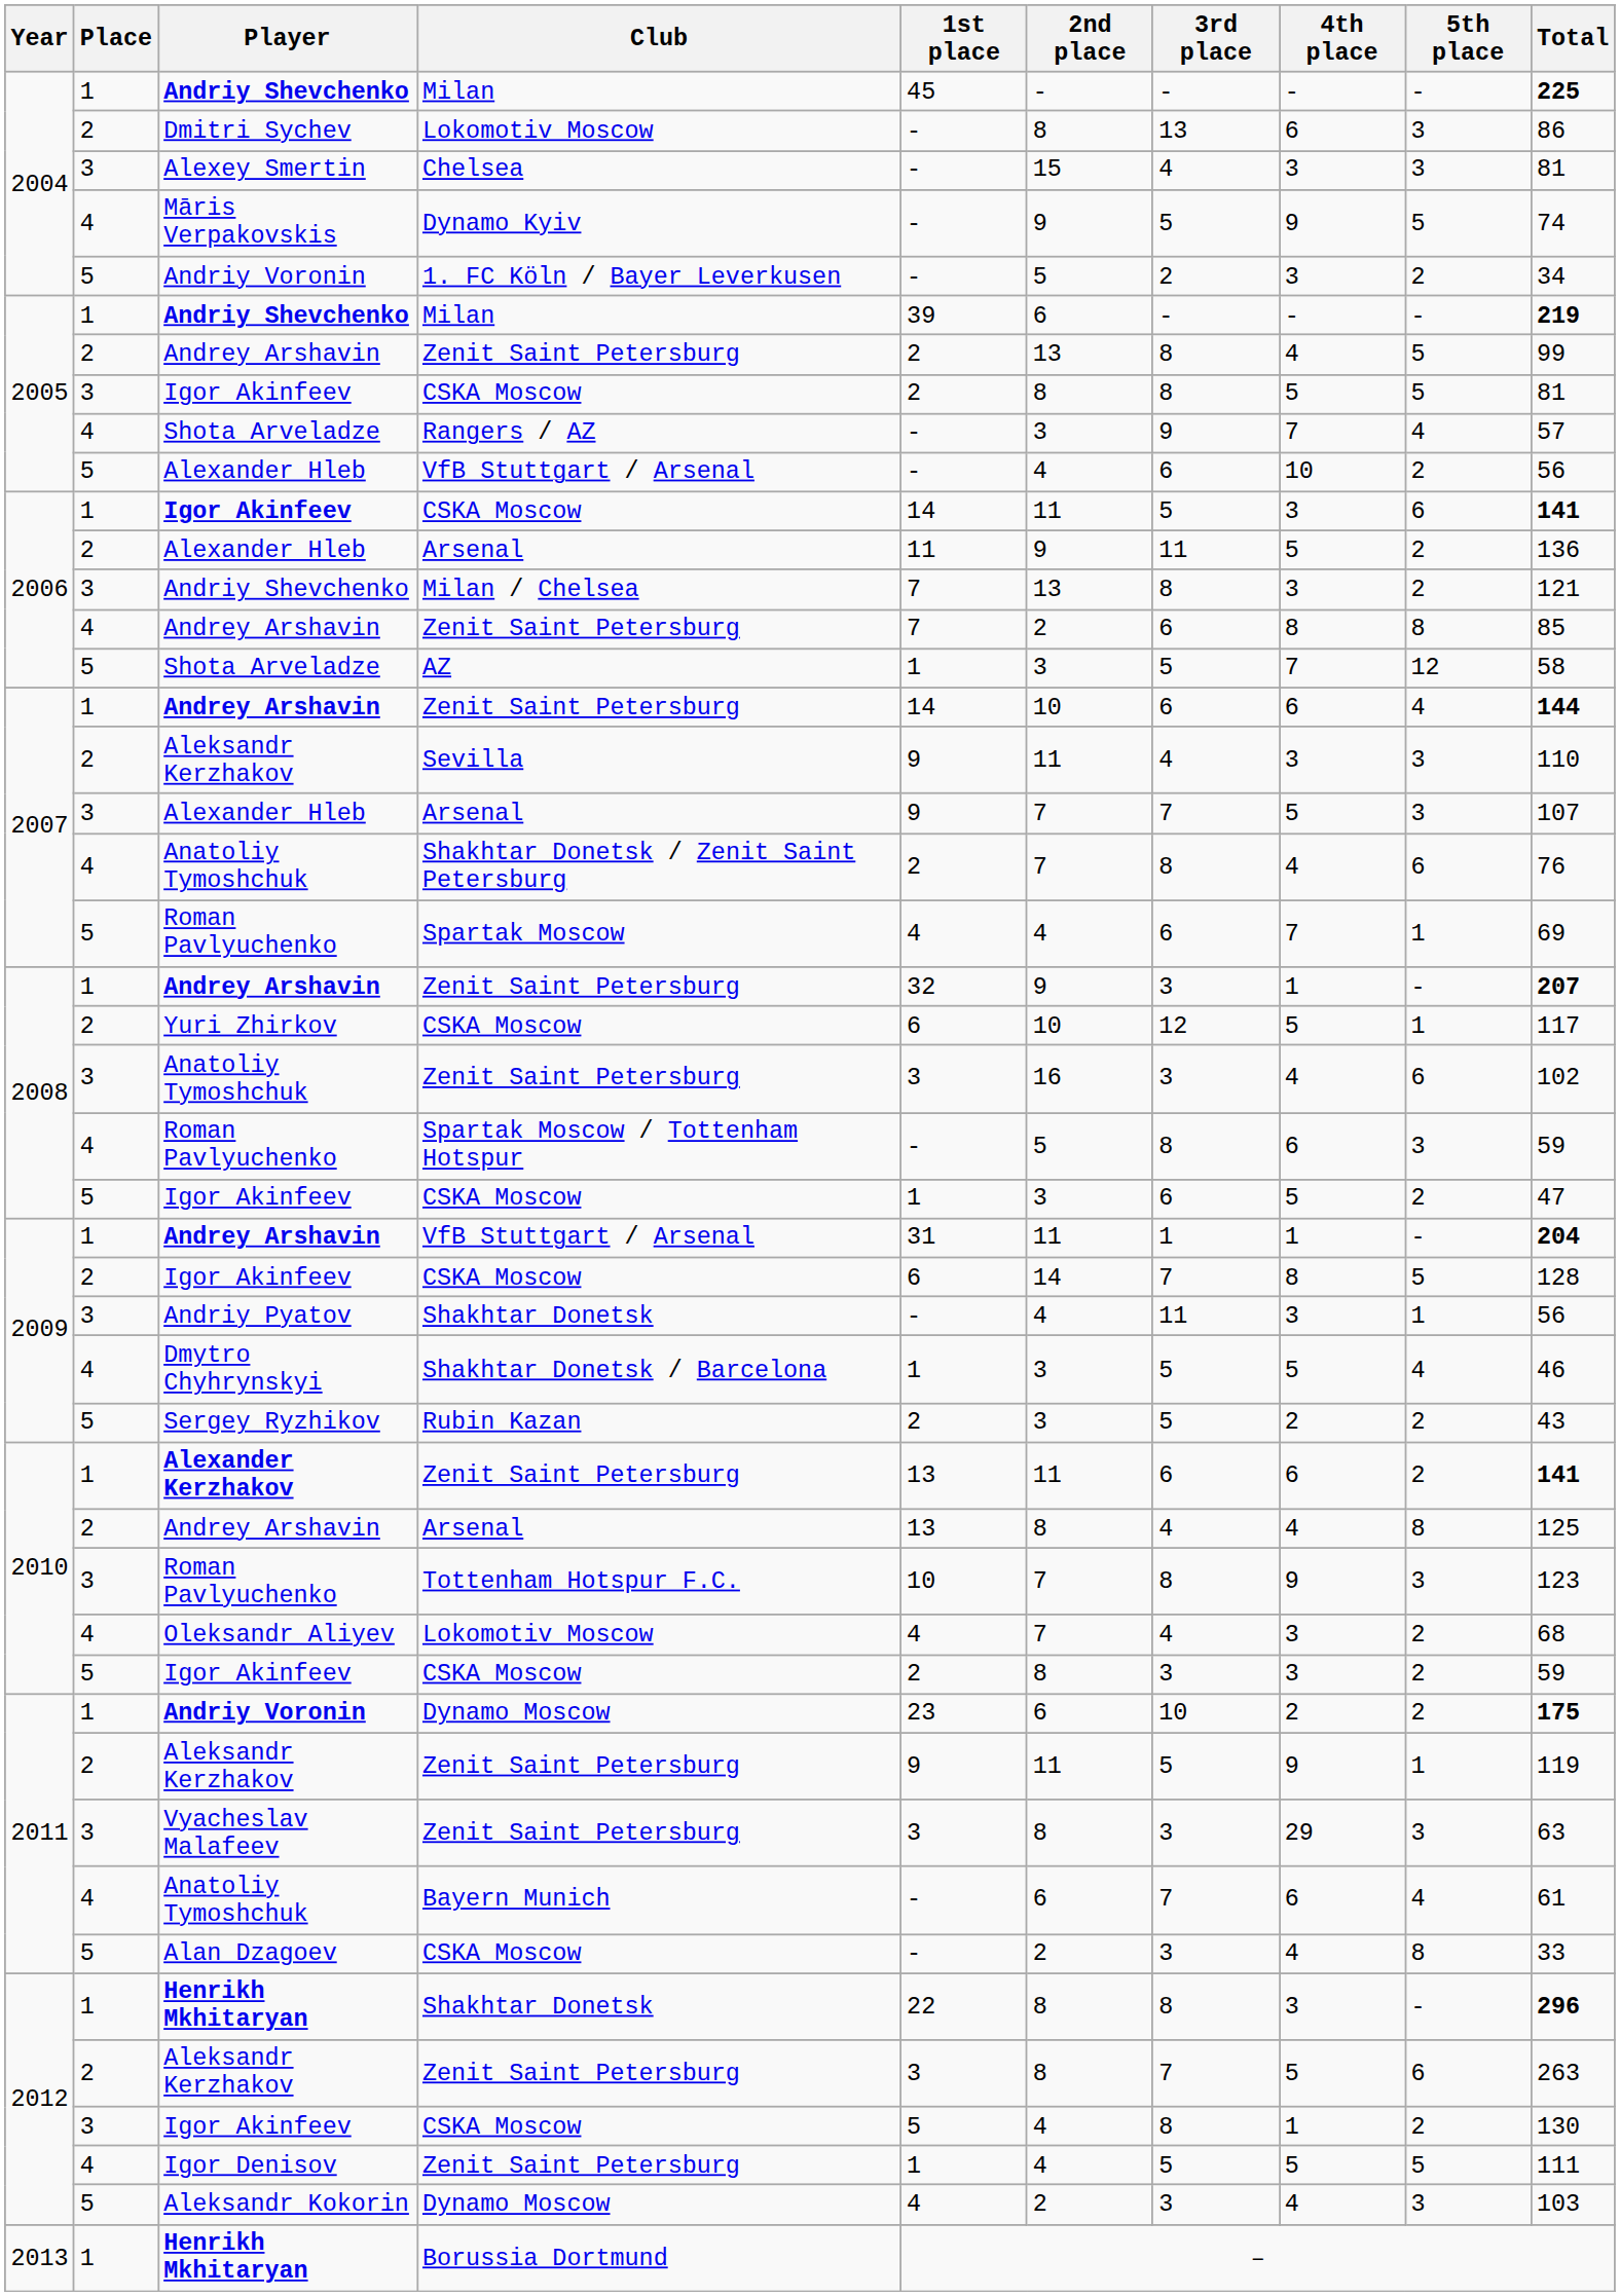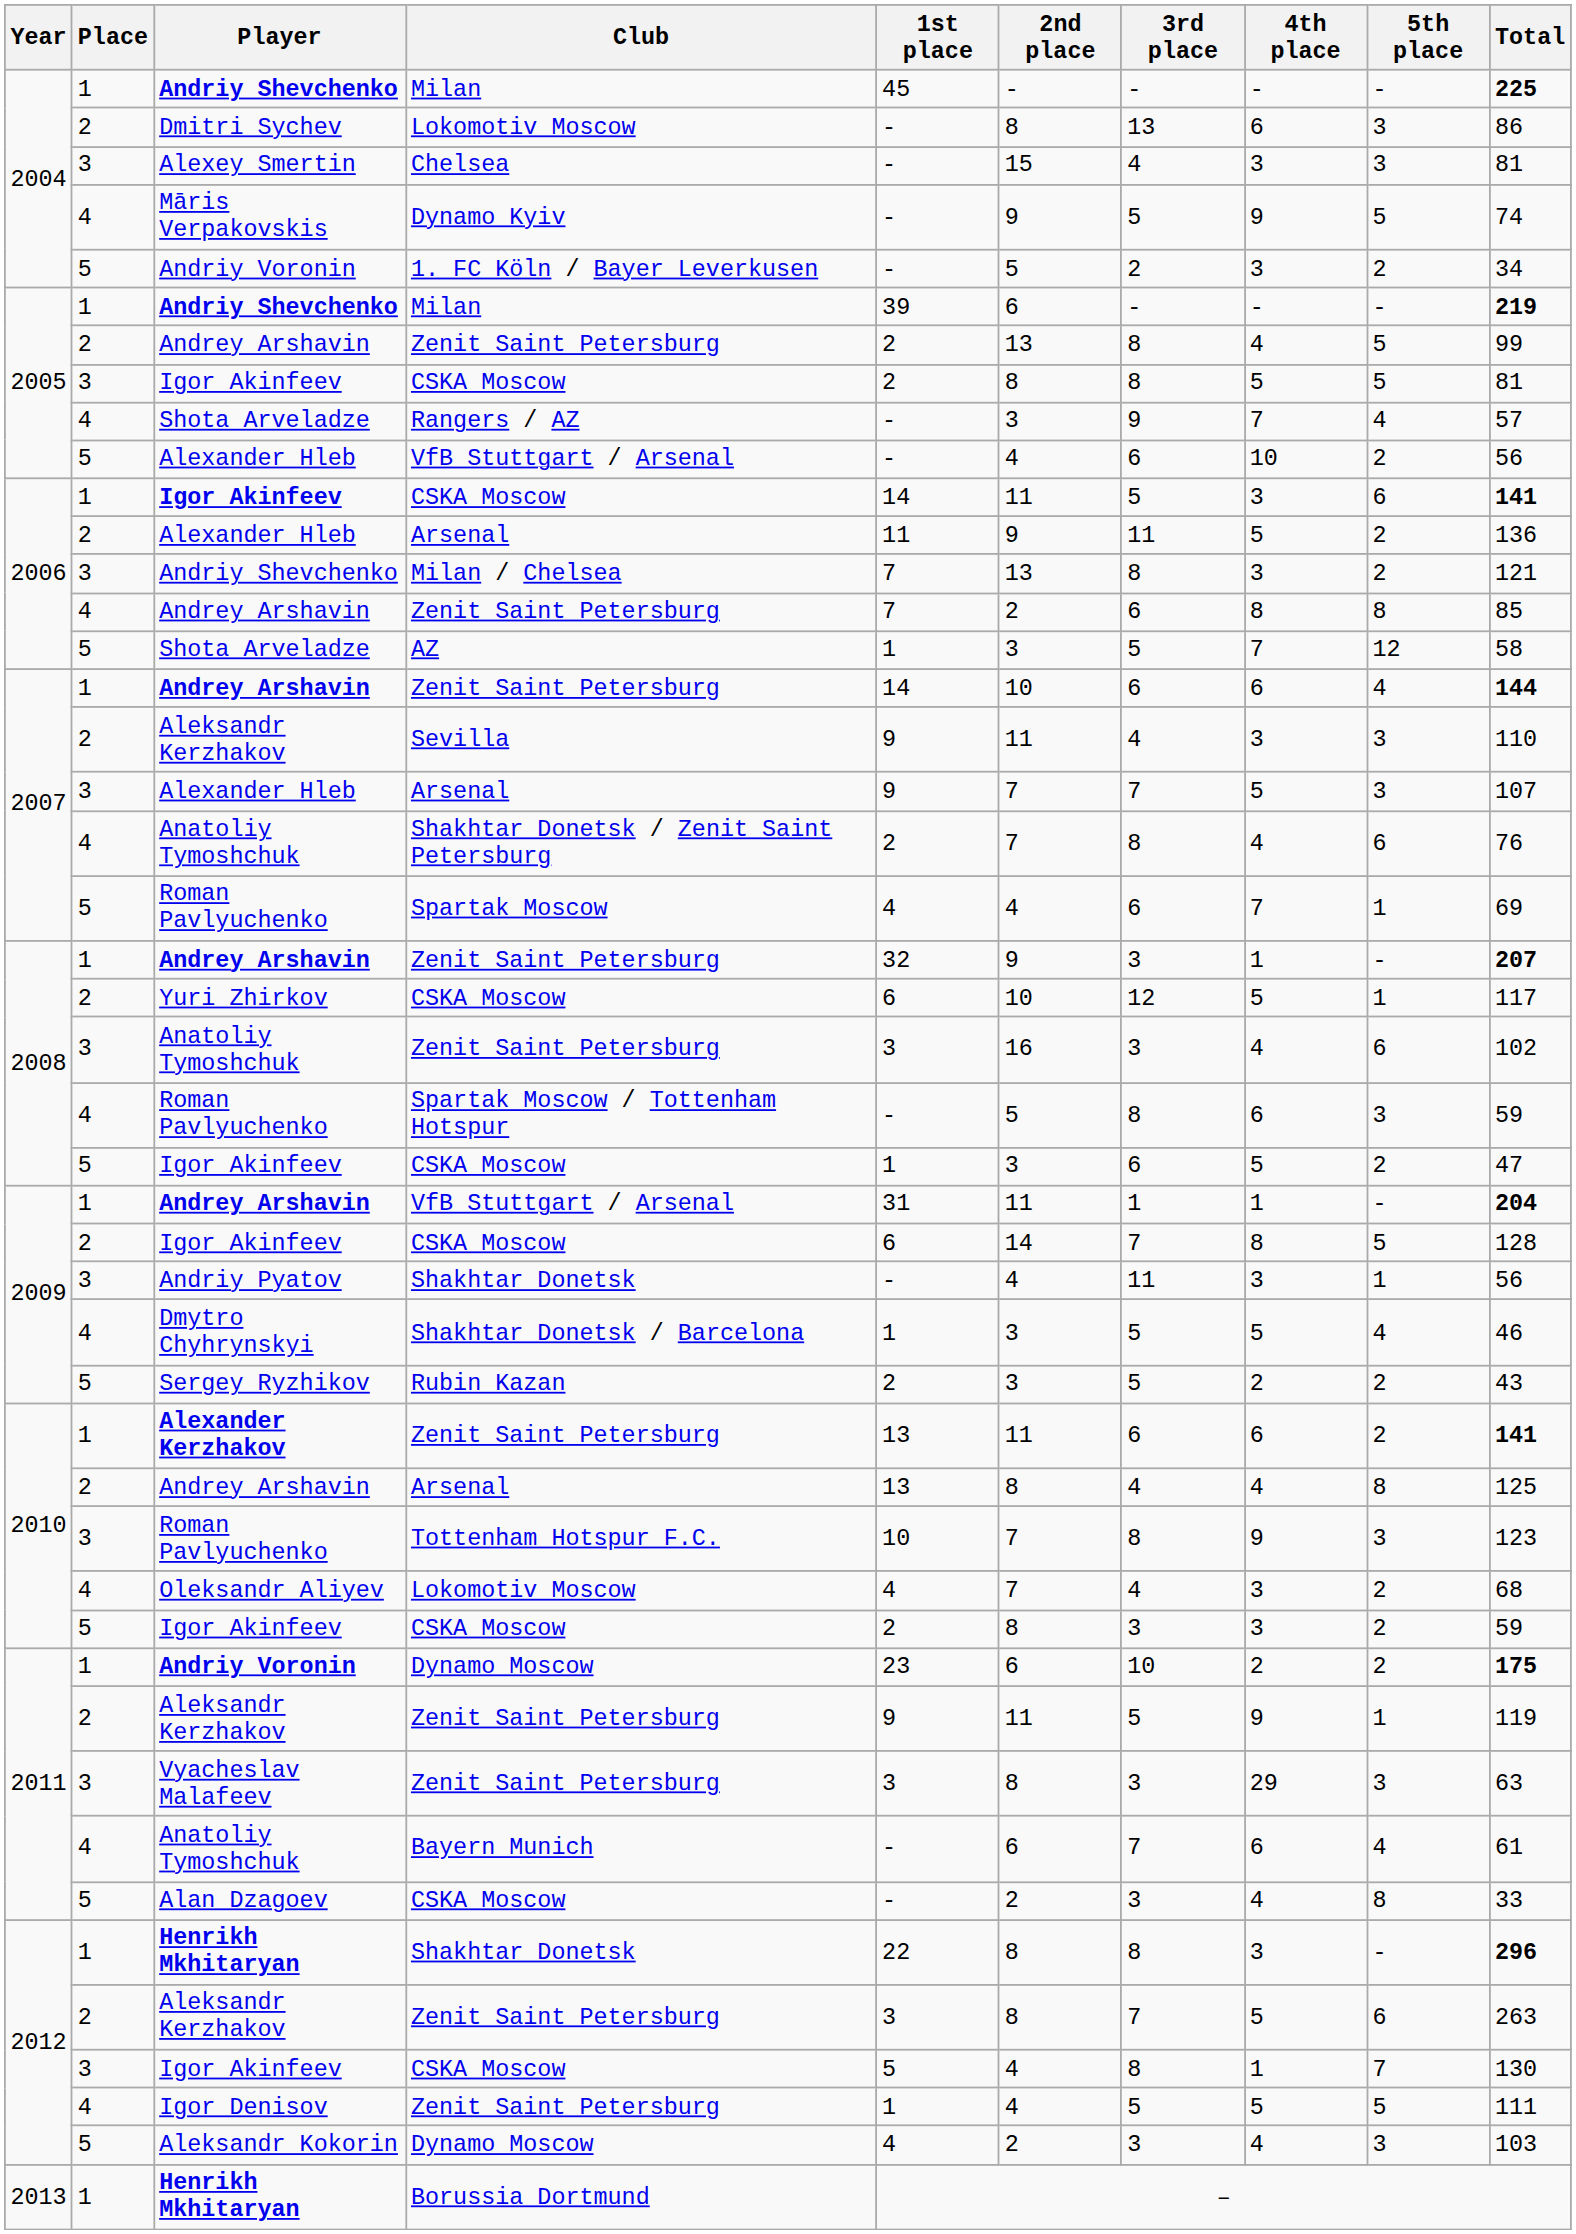2012 / Igor Akinfeev | 5th place: 2 -> 7
